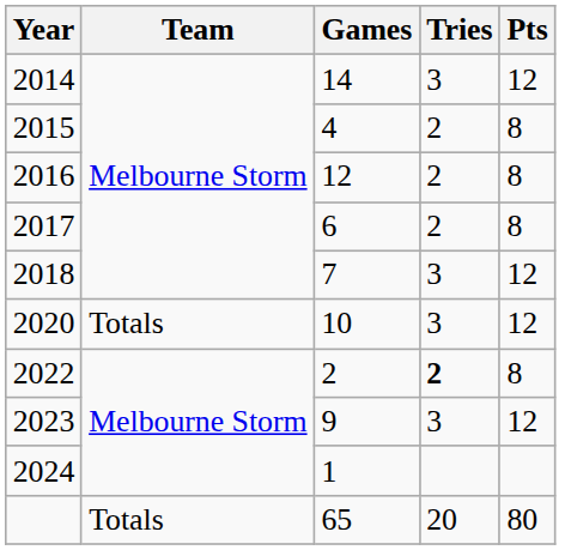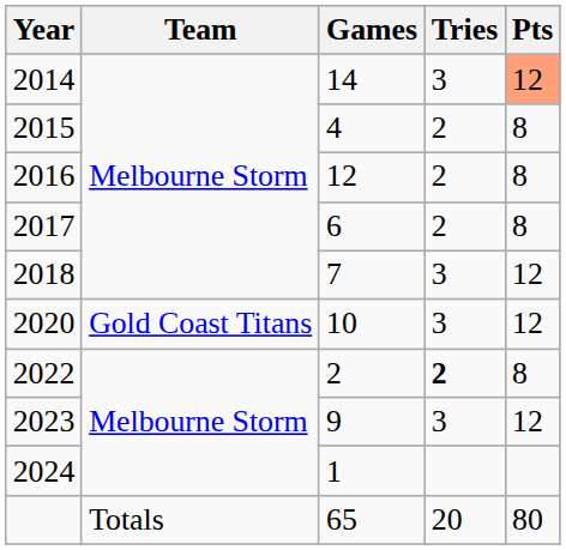2014 | Pts: no background -> lightsalmon background
2020 | Team: Totals -> Gold Coast Titans
